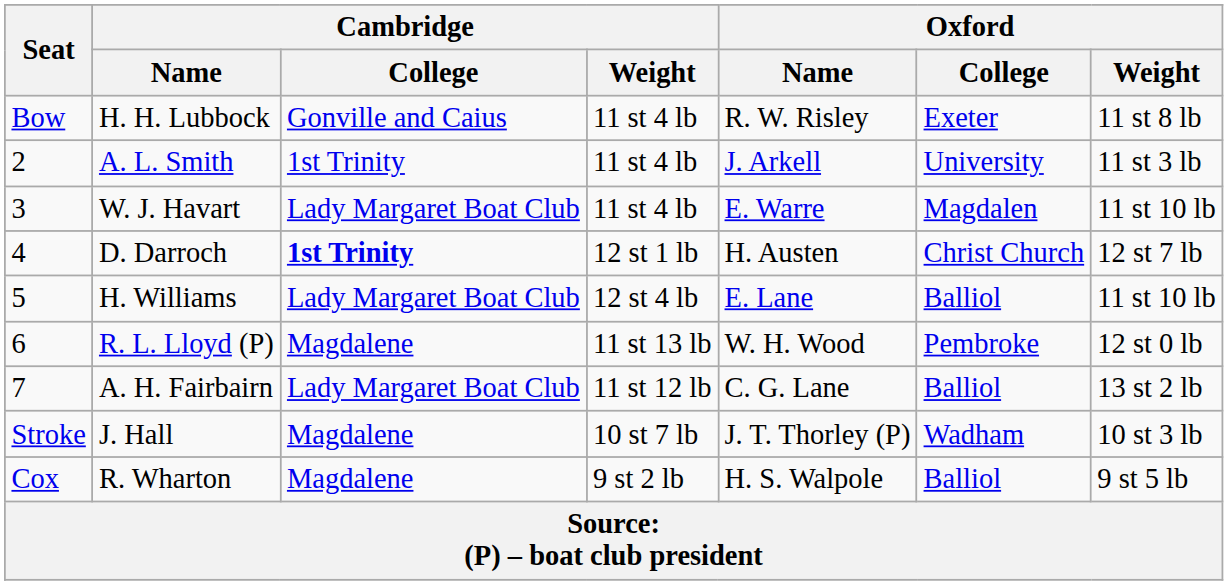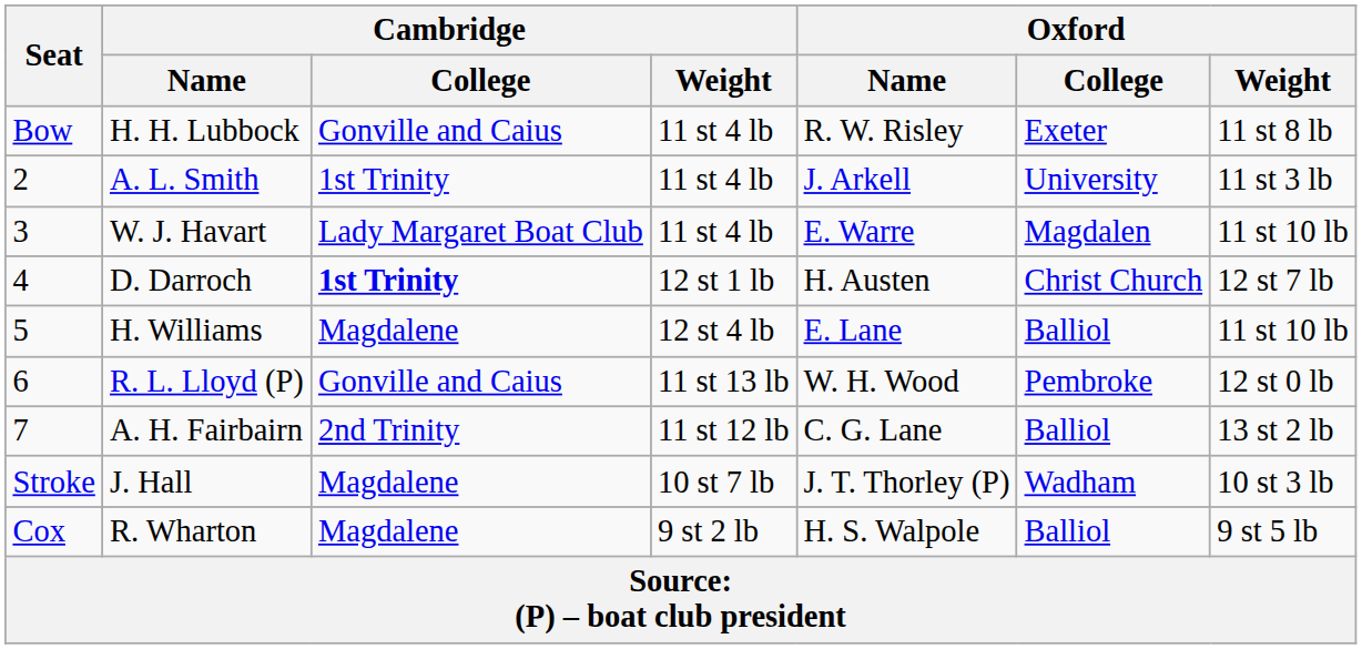H. Williams | Cambridge / College: Lady Margaret Boat Club -> Magdalene
R. L. Lloyd (P) | Cambridge / College: Magdalene -> Gonville and Caius
A. H. Fairbairn | Cambridge / College: Lady Margaret Boat Club -> 2nd Trinity
